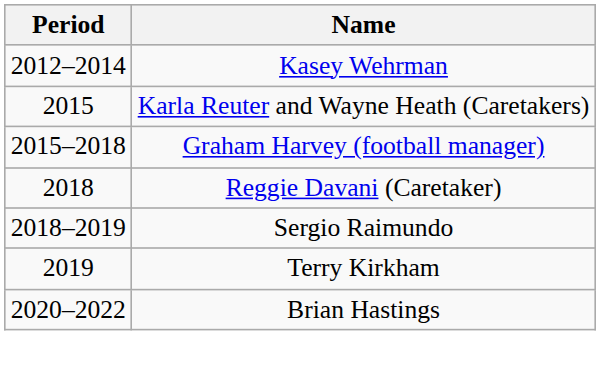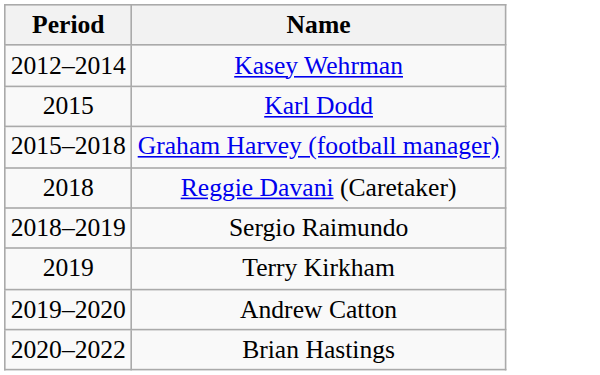+ row: 2015 | Karl Dodd
- row: 2015 | Karla Reuter and Wayne Heath (Caretakers)
+ row: 2019–2020 | Andrew Catton
